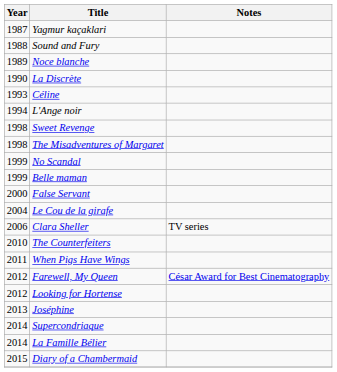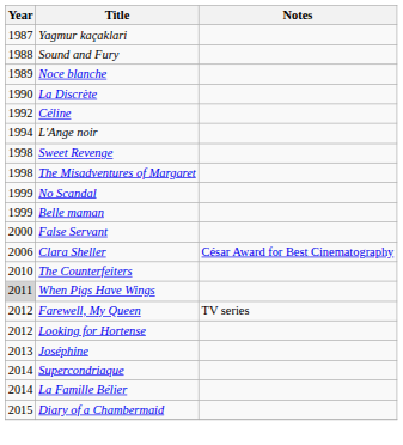Céline | Year: 1993 -> 1992
- row: 2004 | Le Cou de la girafe
Clara Sheller | Notes: TV series -> César Award for Best Cinematography
When Pigs Have Wings | Year: no background -> lightgrey background
Farewell, My Queen | Notes: César Award for Best Cinematography -> TV series
